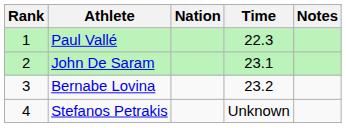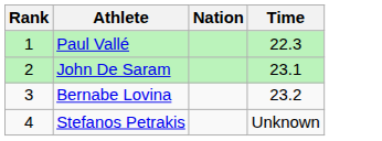- column: Notes
